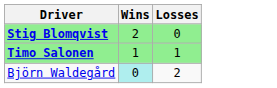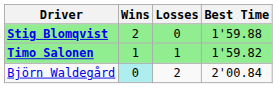+ column: Best Time | 1'59.88 | 1'59.82 | 2'00.84
